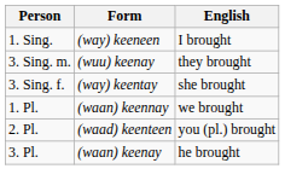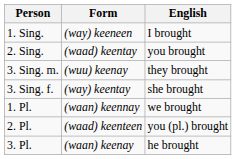+ row: 2. Sing. | (waad) keentay | you brought
